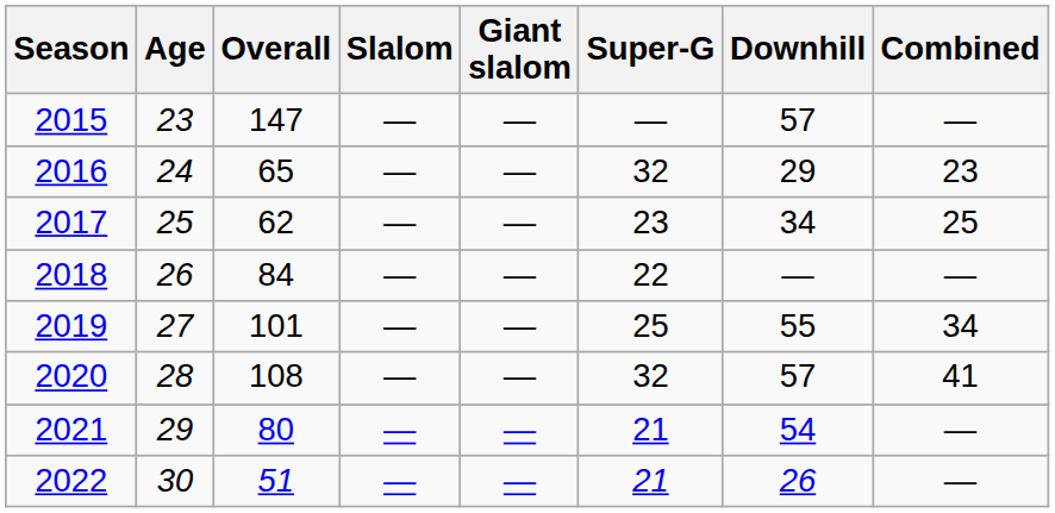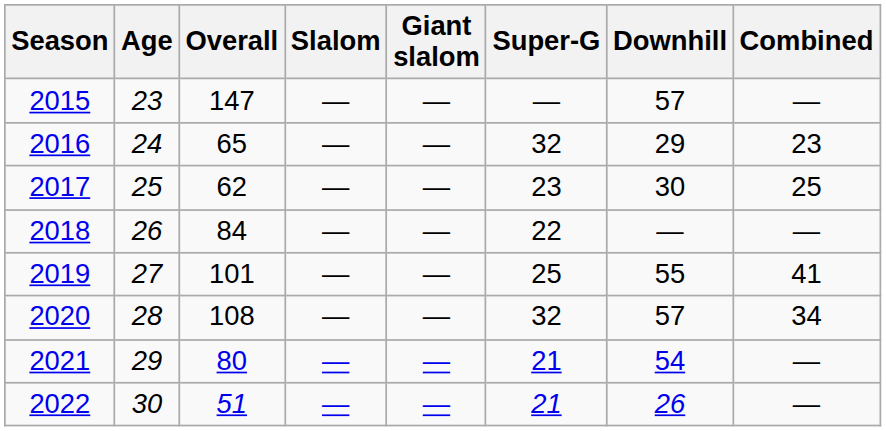2017 | Downhill: 34 -> 30
2019 | Combined: 34 -> 41
2020 | Combined: 41 -> 34
